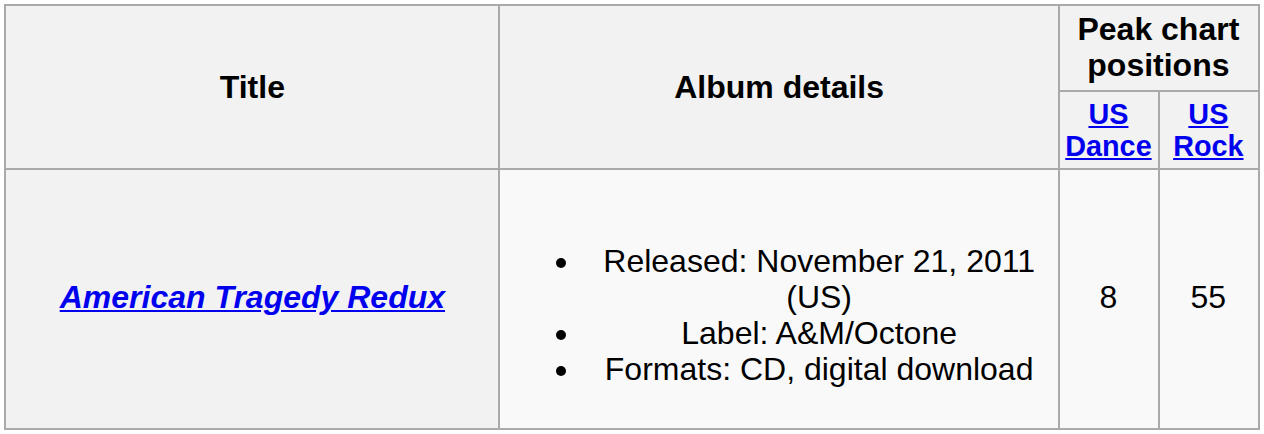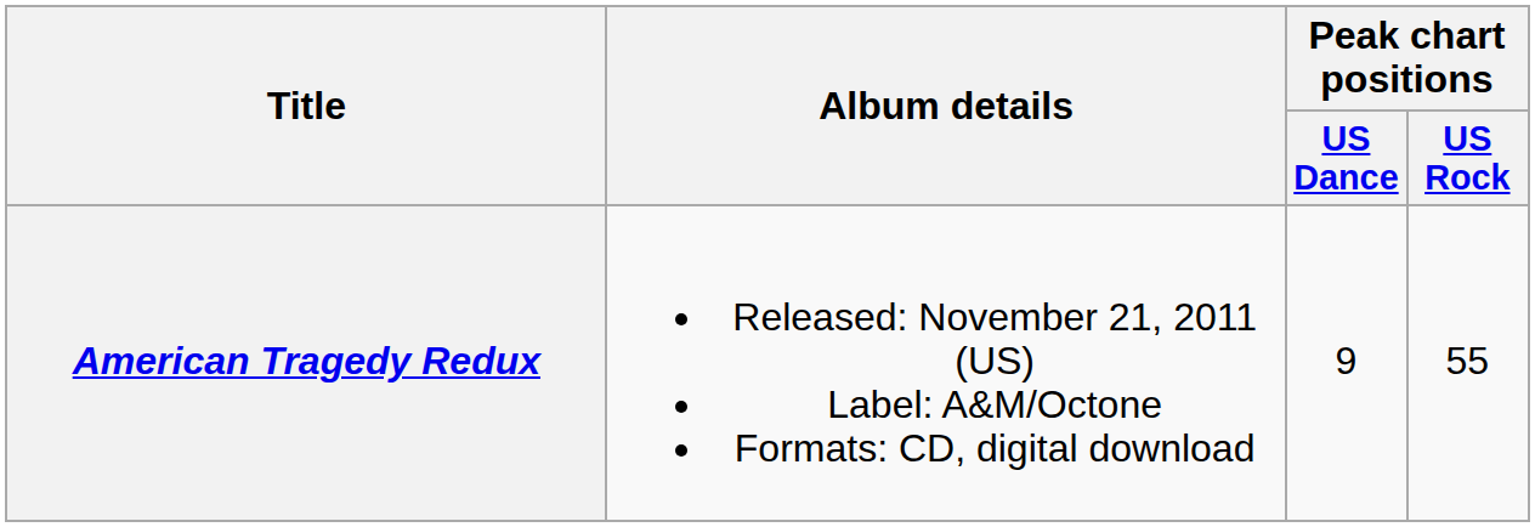American Tragedy Redux | Peak chart positions / US Dance: 8 -> 9
